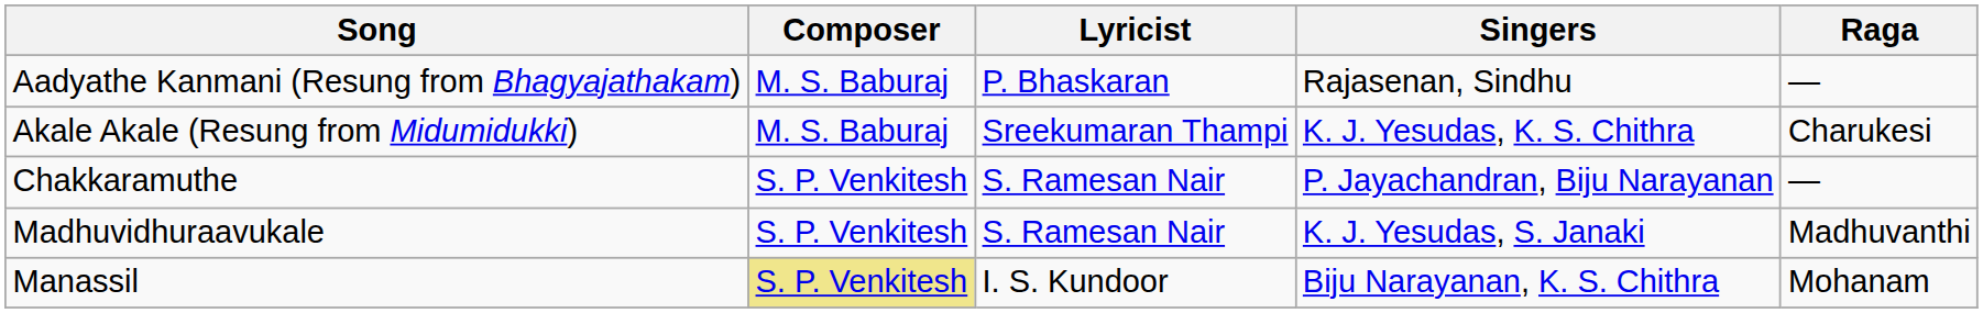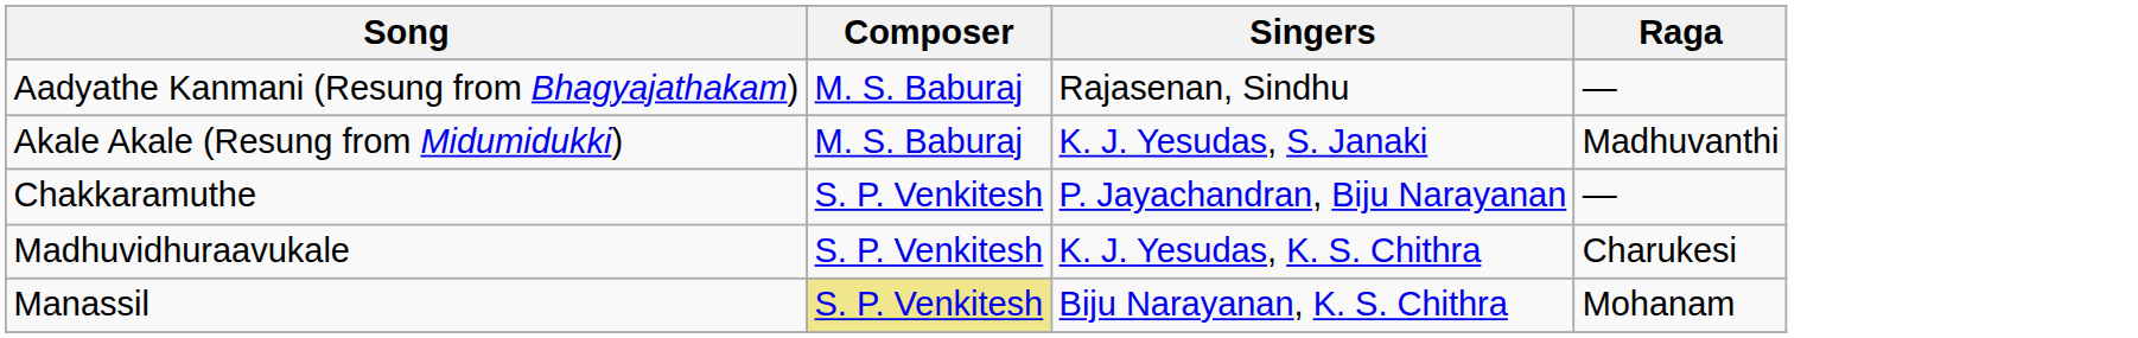- column: Lyricist | P. Bhaskaran | Sreekumaran Thampi | S. Ramesan Nair | S. Ramesan Nair | I. S. Kundoor
Akale Akale (Resung from Midumidukki) | Singers: K. J. Yesudas, K. S. Chithra -> K. J. Yesudas, S. Janaki
Akale Akale (Resung from Midumidukki) | Raga: Charukesi -> Madhuvanthi
Madhuvidhuraavukale | Singers: K. J. Yesudas, S. Janaki -> K. J. Yesudas, K. S. Chithra
Madhuvidhuraavukale | Raga: Madhuvanthi -> Charukesi
